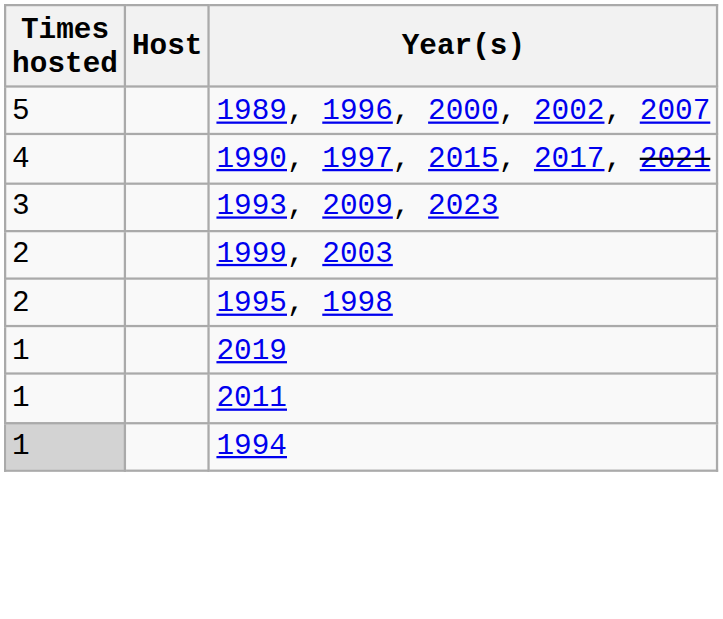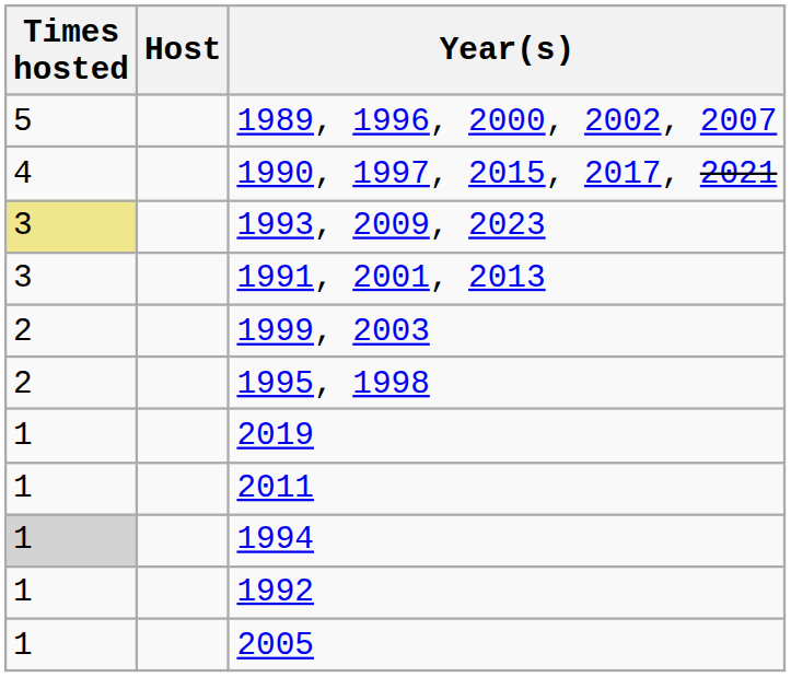1993, 2009, 2023 | Times hosted: no background -> khaki background
+ row: 3 | 1991, 2001, 2013
+ row: 1 | 1992
+ row: 1 | 2005
